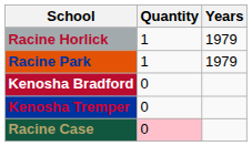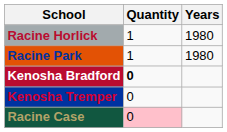Racine Horlick | Years: 1979 -> 1980
Racine Park | Years: 1979 -> 1980
Kenosha Bradford | Quantity: normal -> bold
